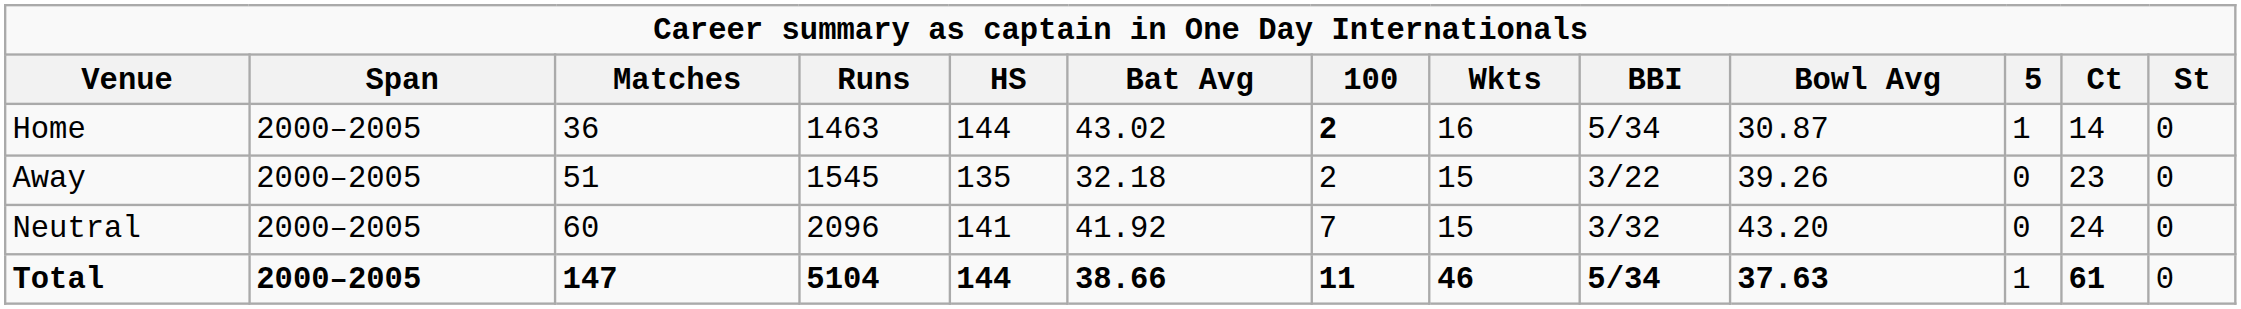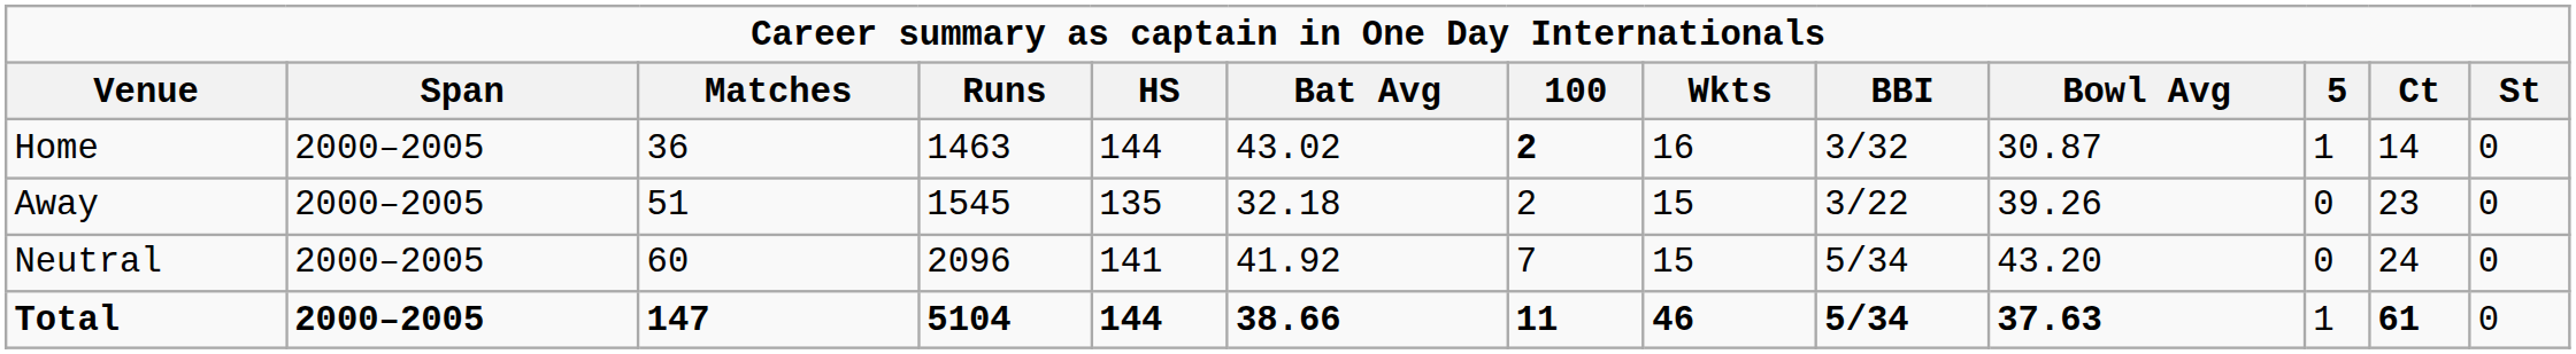Home | BBI: 5/34 -> 3/32
Neutral | BBI: 3/32 -> 5/34
